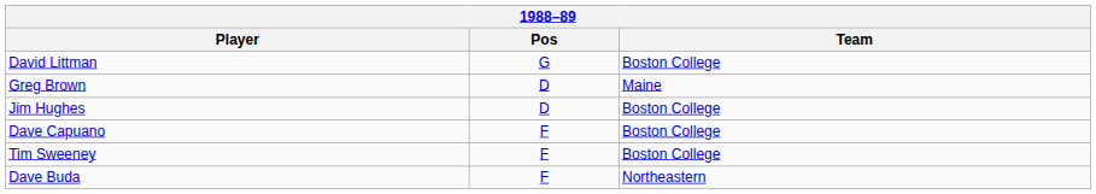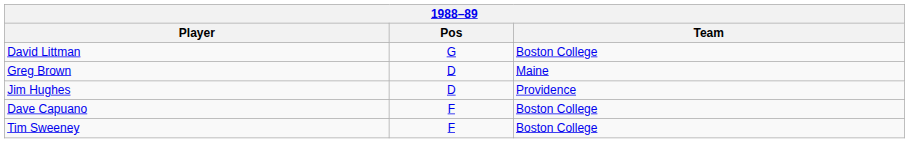Jim Hughes | Team: Boston College -> Providence
- row: Dave Buda | F | Northeastern
